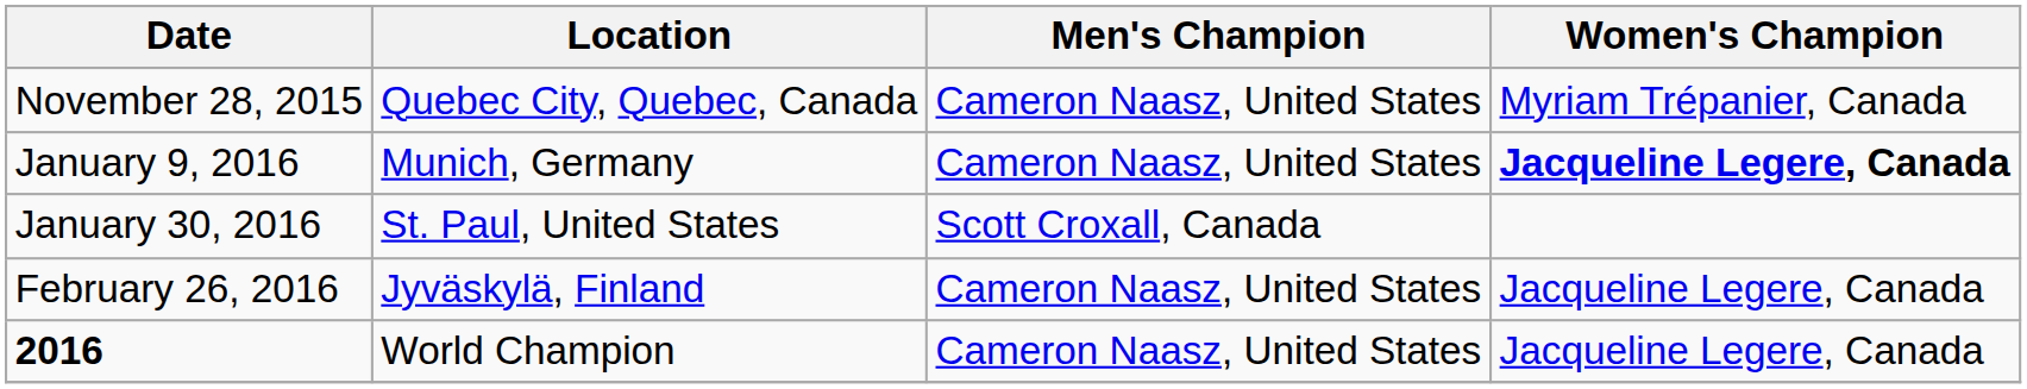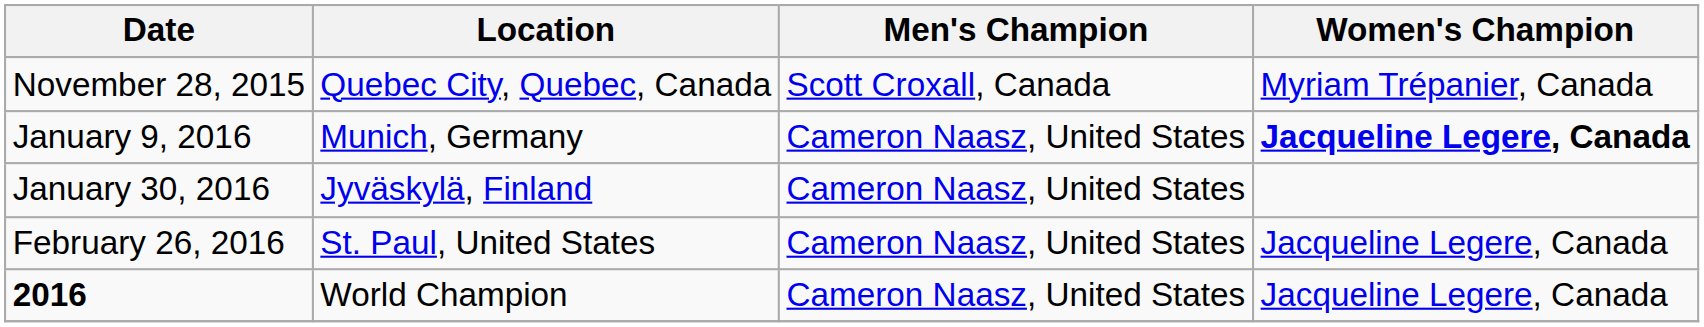November 28, 2015 | Men's Champion: Cameron Naasz, United States -> Scott Croxall, Canada
January 30, 2016 | Location: St. Paul, United States -> Jyväskylä, Finland
January 30, 2016 | Men's Champion: Scott Croxall, Canada -> Cameron Naasz, United States
February 26, 2016 | Location: Jyväskylä, Finland -> St. Paul, United States
